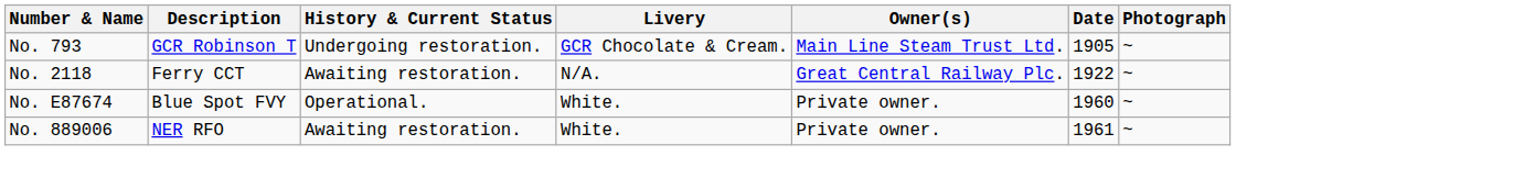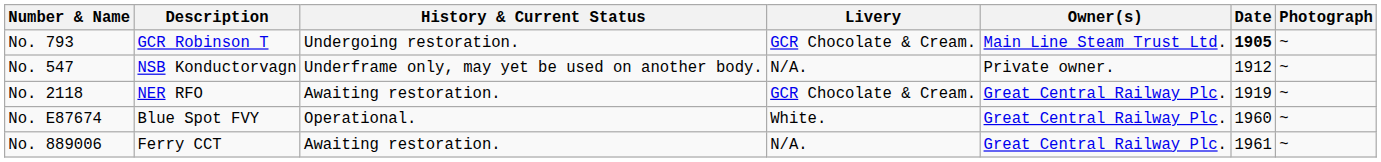No. 793 | Date: normal -> bold
+ row: No. 547 | NSB Konductorvagn | Underframe only, may yet be used on another body. | N/A. | Private owner. | 1912 | ~
No. 2118 | Description: Ferry CCT -> NER RFO
No. 2118 | Livery: N/A. -> GCR Chocolate & Cream.
No. 2118 | Date: 1922 -> 1919
No. E87674 | Owner(s): Private owner. -> Great Central Railway Plc.
No. 889006 | Description: NER RFO -> Ferry CCT
No. 889006 | Livery: White. -> N/A.
No. 889006 | Owner(s): Private owner. -> Great Central Railway Plc.
